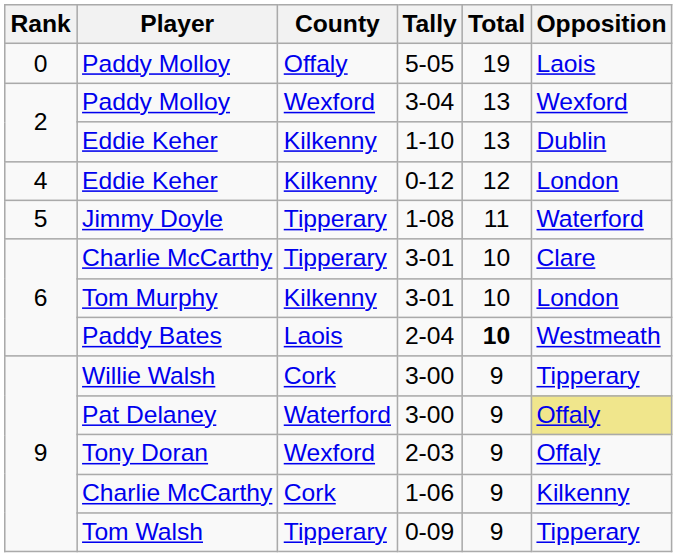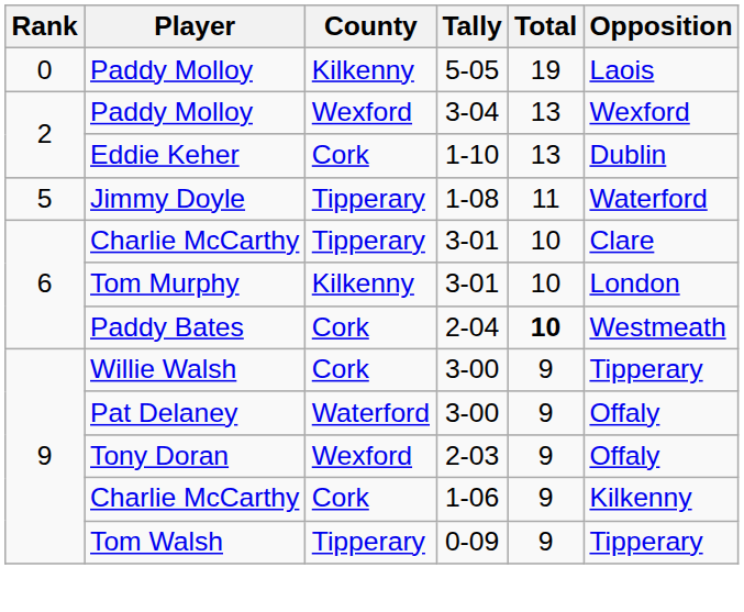5-05 | County: Offaly -> Kilkenny
1-10 | County: Kilkenny -> Cork
- row: 4 | Eddie Keher | Kilkenny | 0-12 | 12 | London
2-04 | County: Laois -> Cork
Pat Delaney / 3-00 | Opposition: khaki background -> no background
